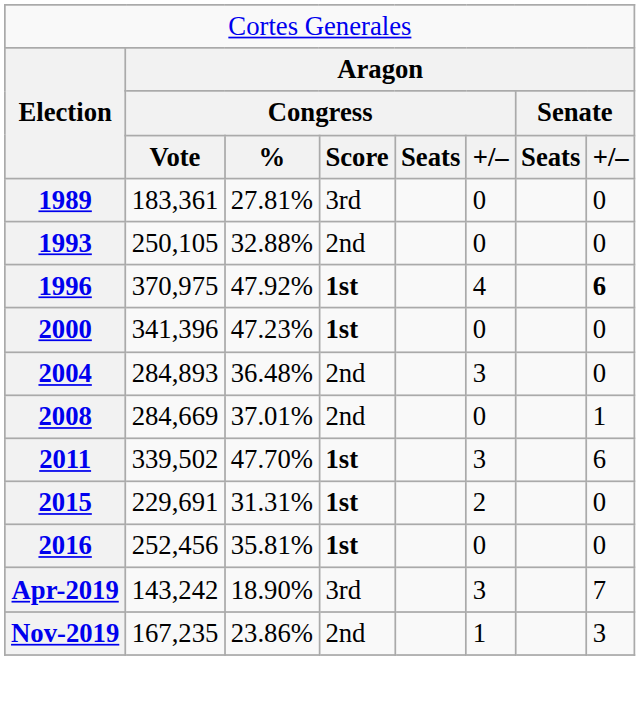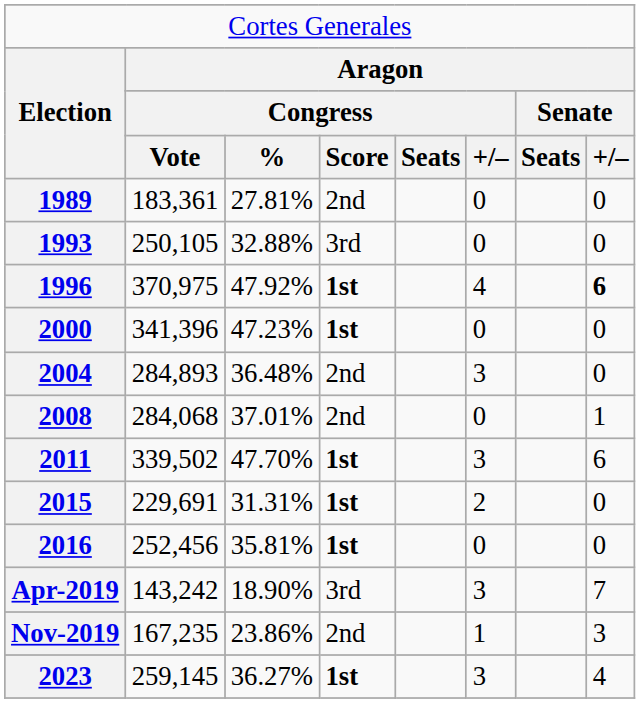1989 | column 4: 3rd -> 2nd
1993 | column 4: 2nd -> 3rd
2008 | column 2: 284,669 -> 284,068
+ row: 2023 | 259,145 | 36.27% | 1st | 3 | 4
